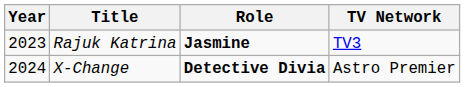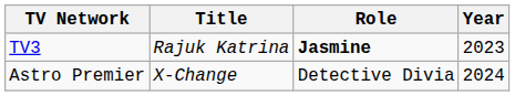columns swapped: Year <-> TV Network
X-Change | Role: bold -> normal
